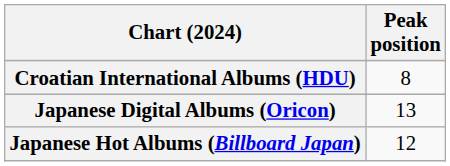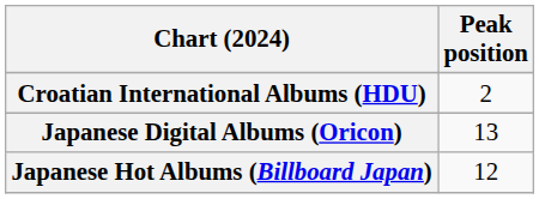Croatian International Albums (HDU) | Peak position: 8 -> 2
